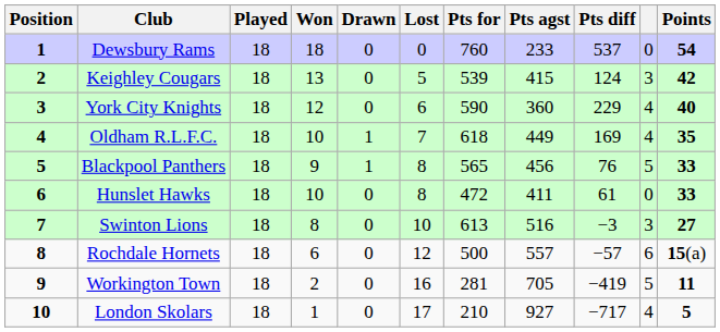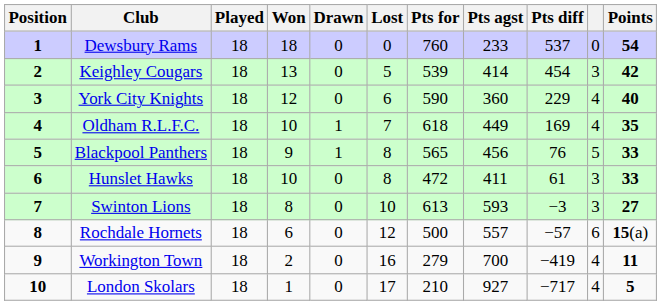Keighley Cougars | Pts agst: 415 -> 414
Keighley Cougars | Pts diff: 124 -> 454
Hunslet Hawks | column 10: 0 -> 3
Swinton Lions | Pts agst: 516 -> 593
Workington Town | Pts for: 281 -> 279
Workington Town | Pts agst: 705 -> 700
Workington Town | column 10: 5 -> 4
